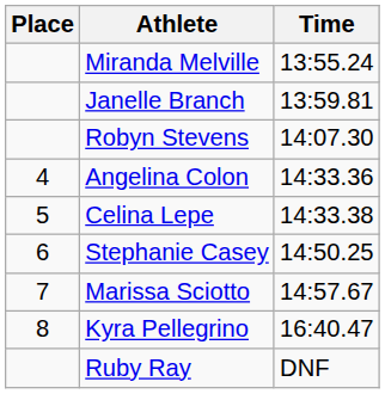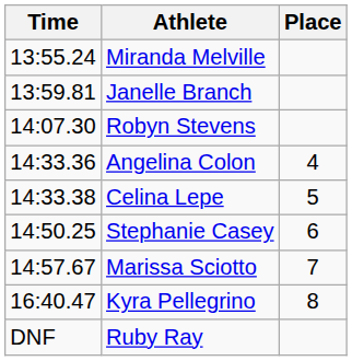columns swapped: Place <-> Time
